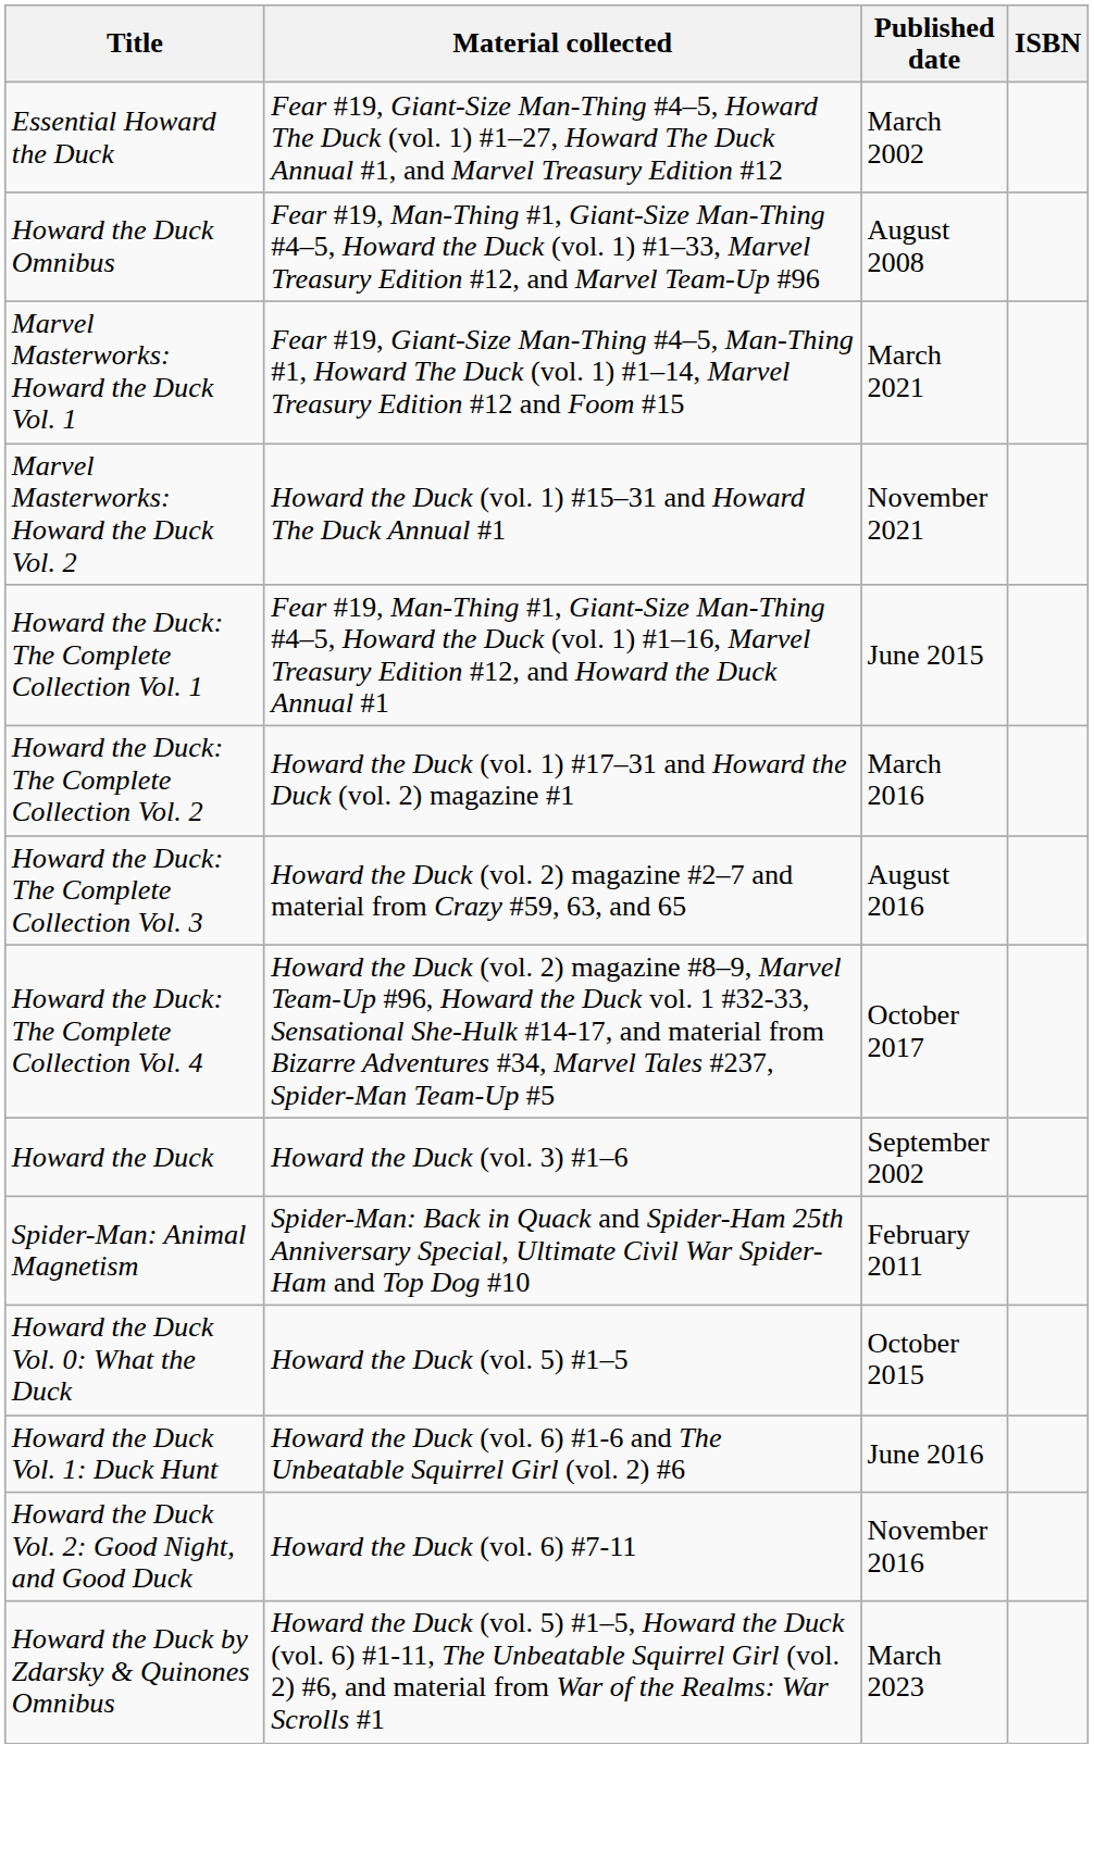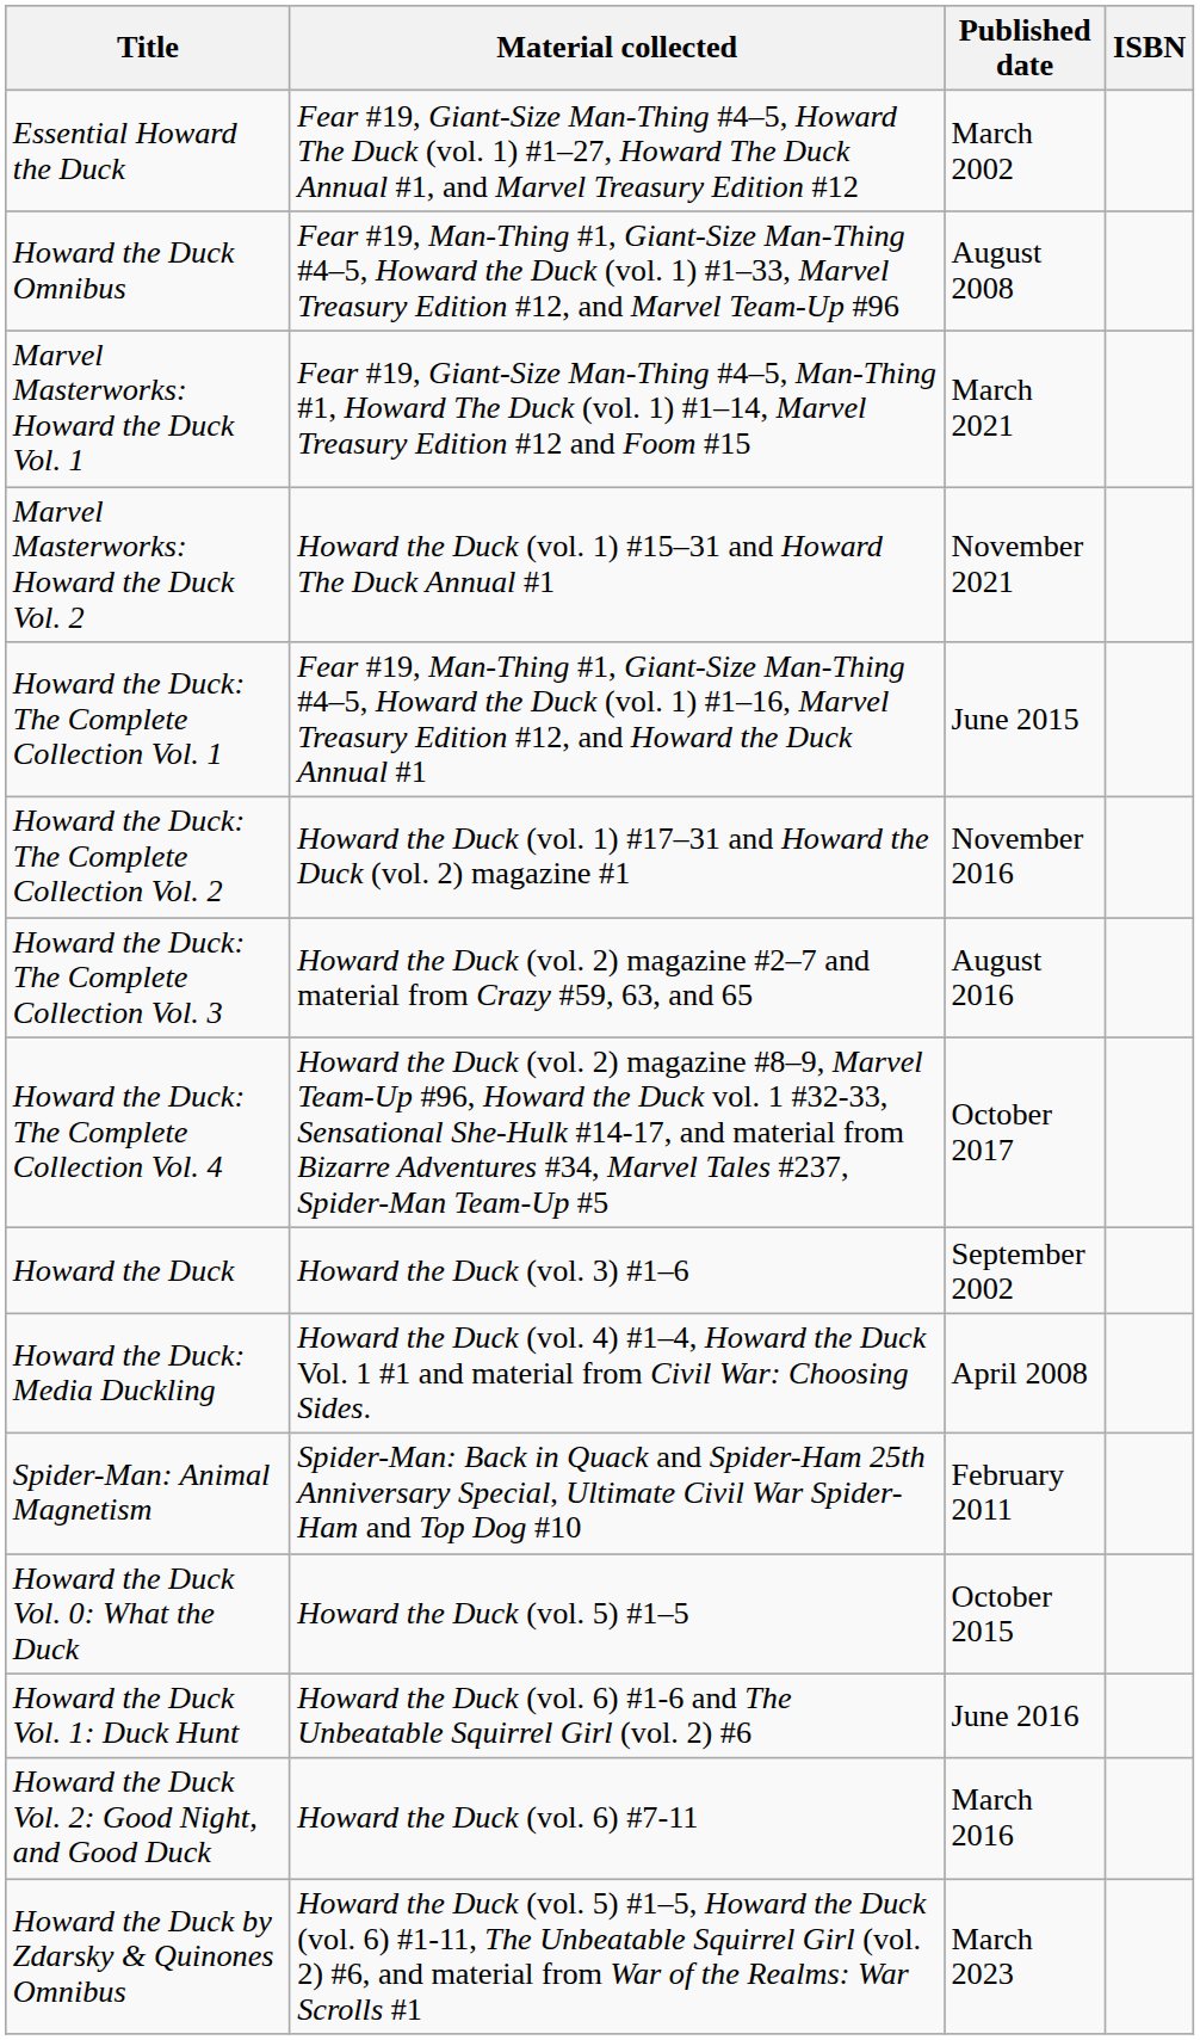Howard the Duck: The Complete Collection Vol. 2 | Published date: March 2016 -> November 2016
+ row: Howard the Duck: Media Duckling | Howard the Duck (vol. 4) #1–4, Howard the Duck Vol. 1 #1 and material from Civil War: Choosing Sides. | April 2008
Howard the Duck Vol. 2: Good Night, and Good Duck | Published date: November 2016 -> March 2016
